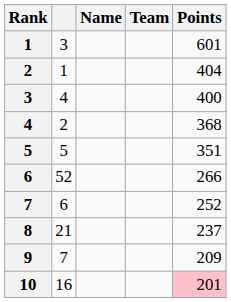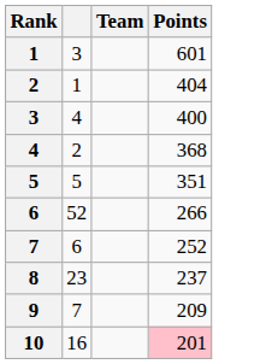- column: Name
8 | column 2: 21 -> 23
